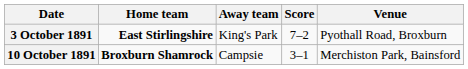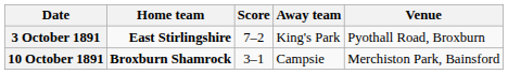columns swapped: Score <-> Away team
